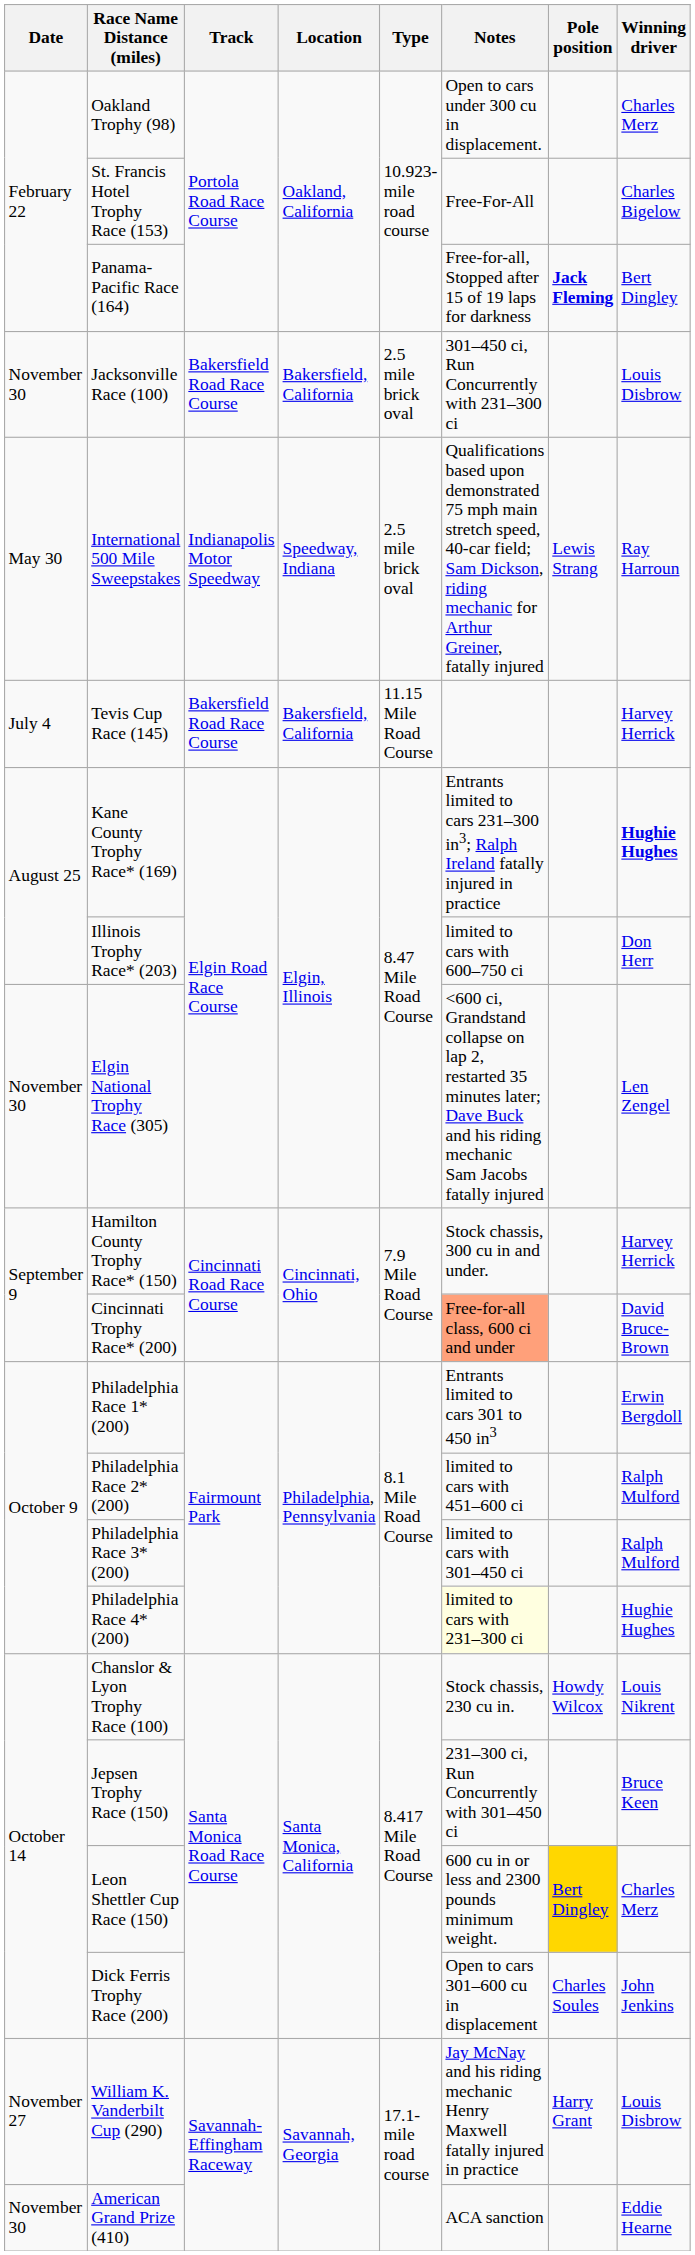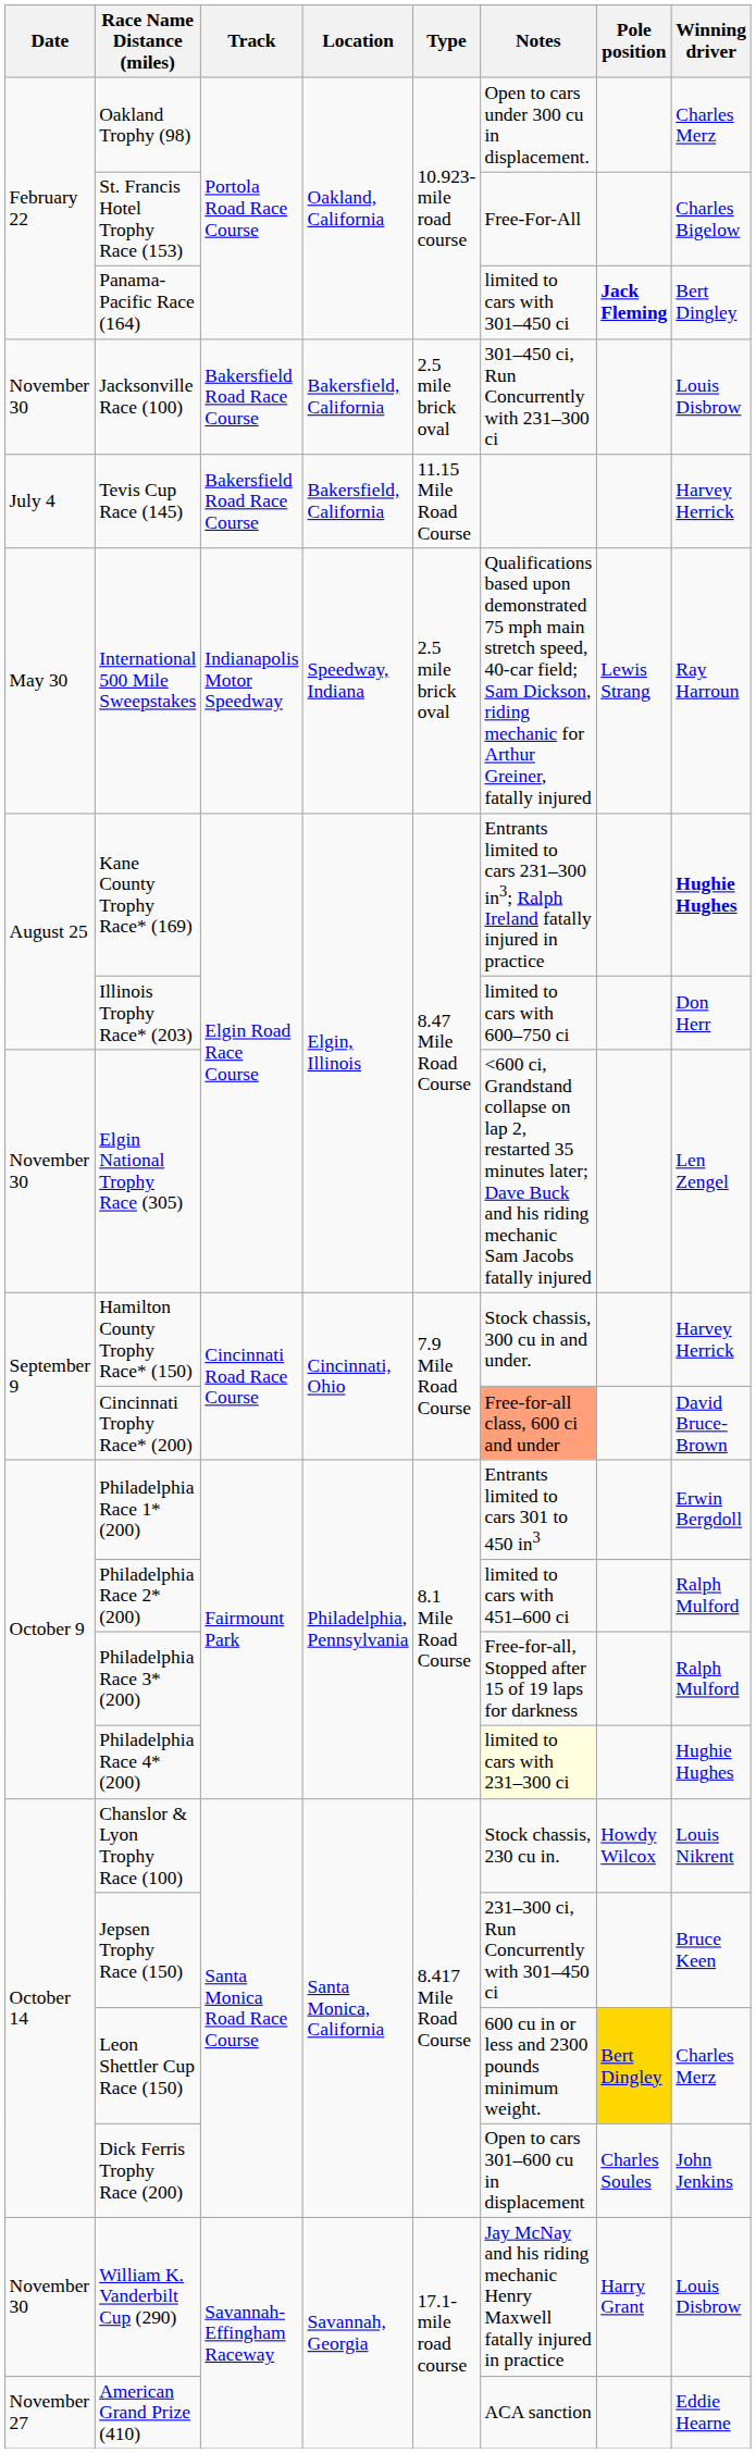Panama-Pacific Race (164) | Notes: Free-for-all, Stopped after 15 of 19 laps for darkness -> limited to cars with 301–450 ci
rows swapped: International 500 Mile Sweepstakes <-> Tevis Cup Race (145)
Philadelphia Race 3* (200) | Notes: limited to cars with 301–450 ci -> Free-for-all, Stopped after 15 of 19 laps for darkness
William K. Vanderbilt Cup (290) | Date: November 27 -> November 30
American Grand Prize (410) | Date: November 30 -> November 27
